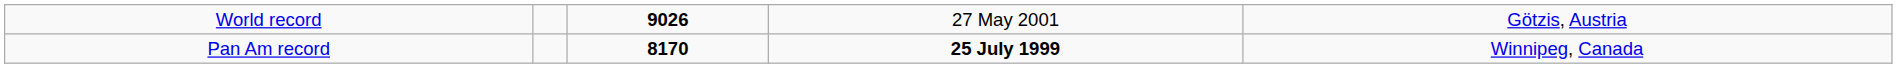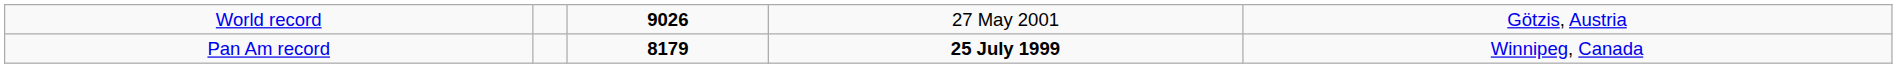Pan Am record | column 3: 8170 -> 8179
